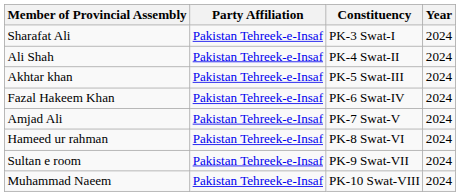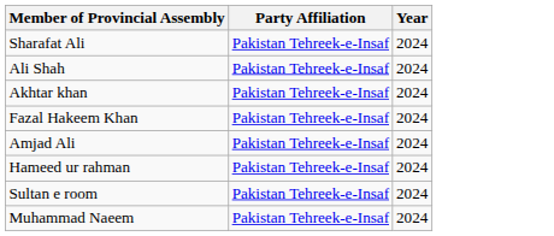- column: Constituency | PK-3 Swat-I | PK-4 Swat-II | PK-5 Swat-III | PK-6 Swat-IV | PK-7 Swat-V | PK-8 Swat-VI | PK-9 Swat-VII | PK-10 Swat-VIII
